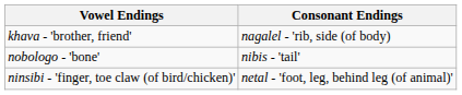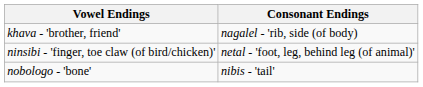rows swapped: ninsibi - 'finger, toe claw (of bird/chicken)' <-> nobologo - 'bone'
